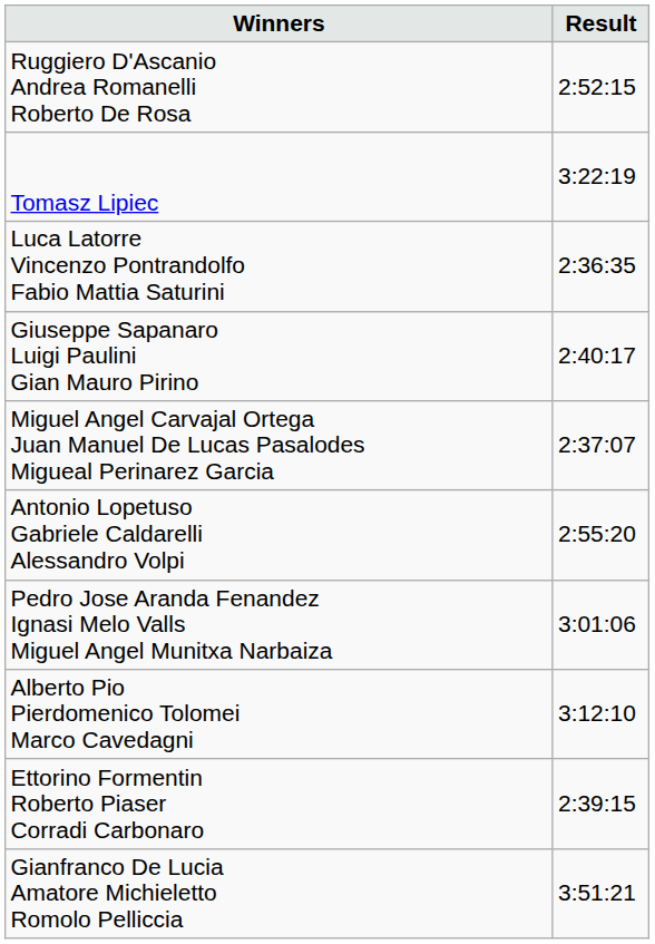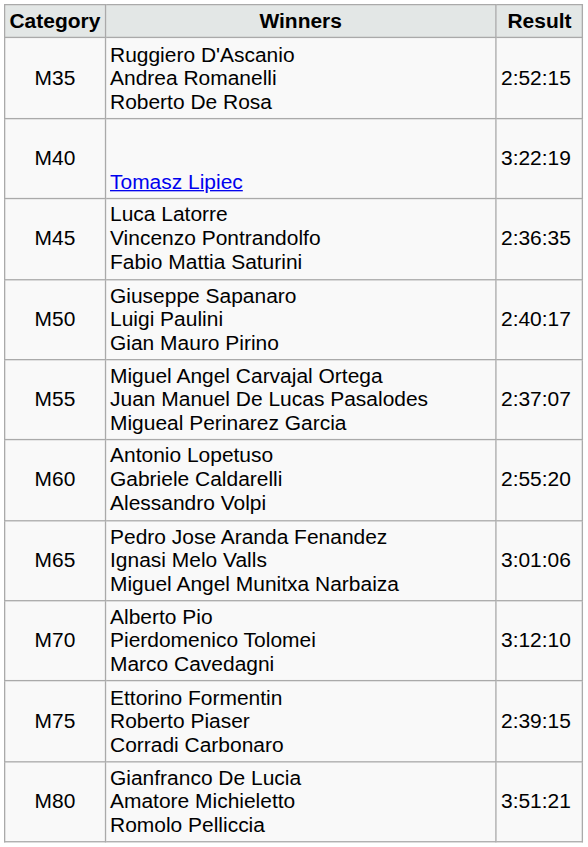+ column: Category | M35 | M40 | M45 | M50 | M55 | M60 | M65 | M70 | M75 | M80
